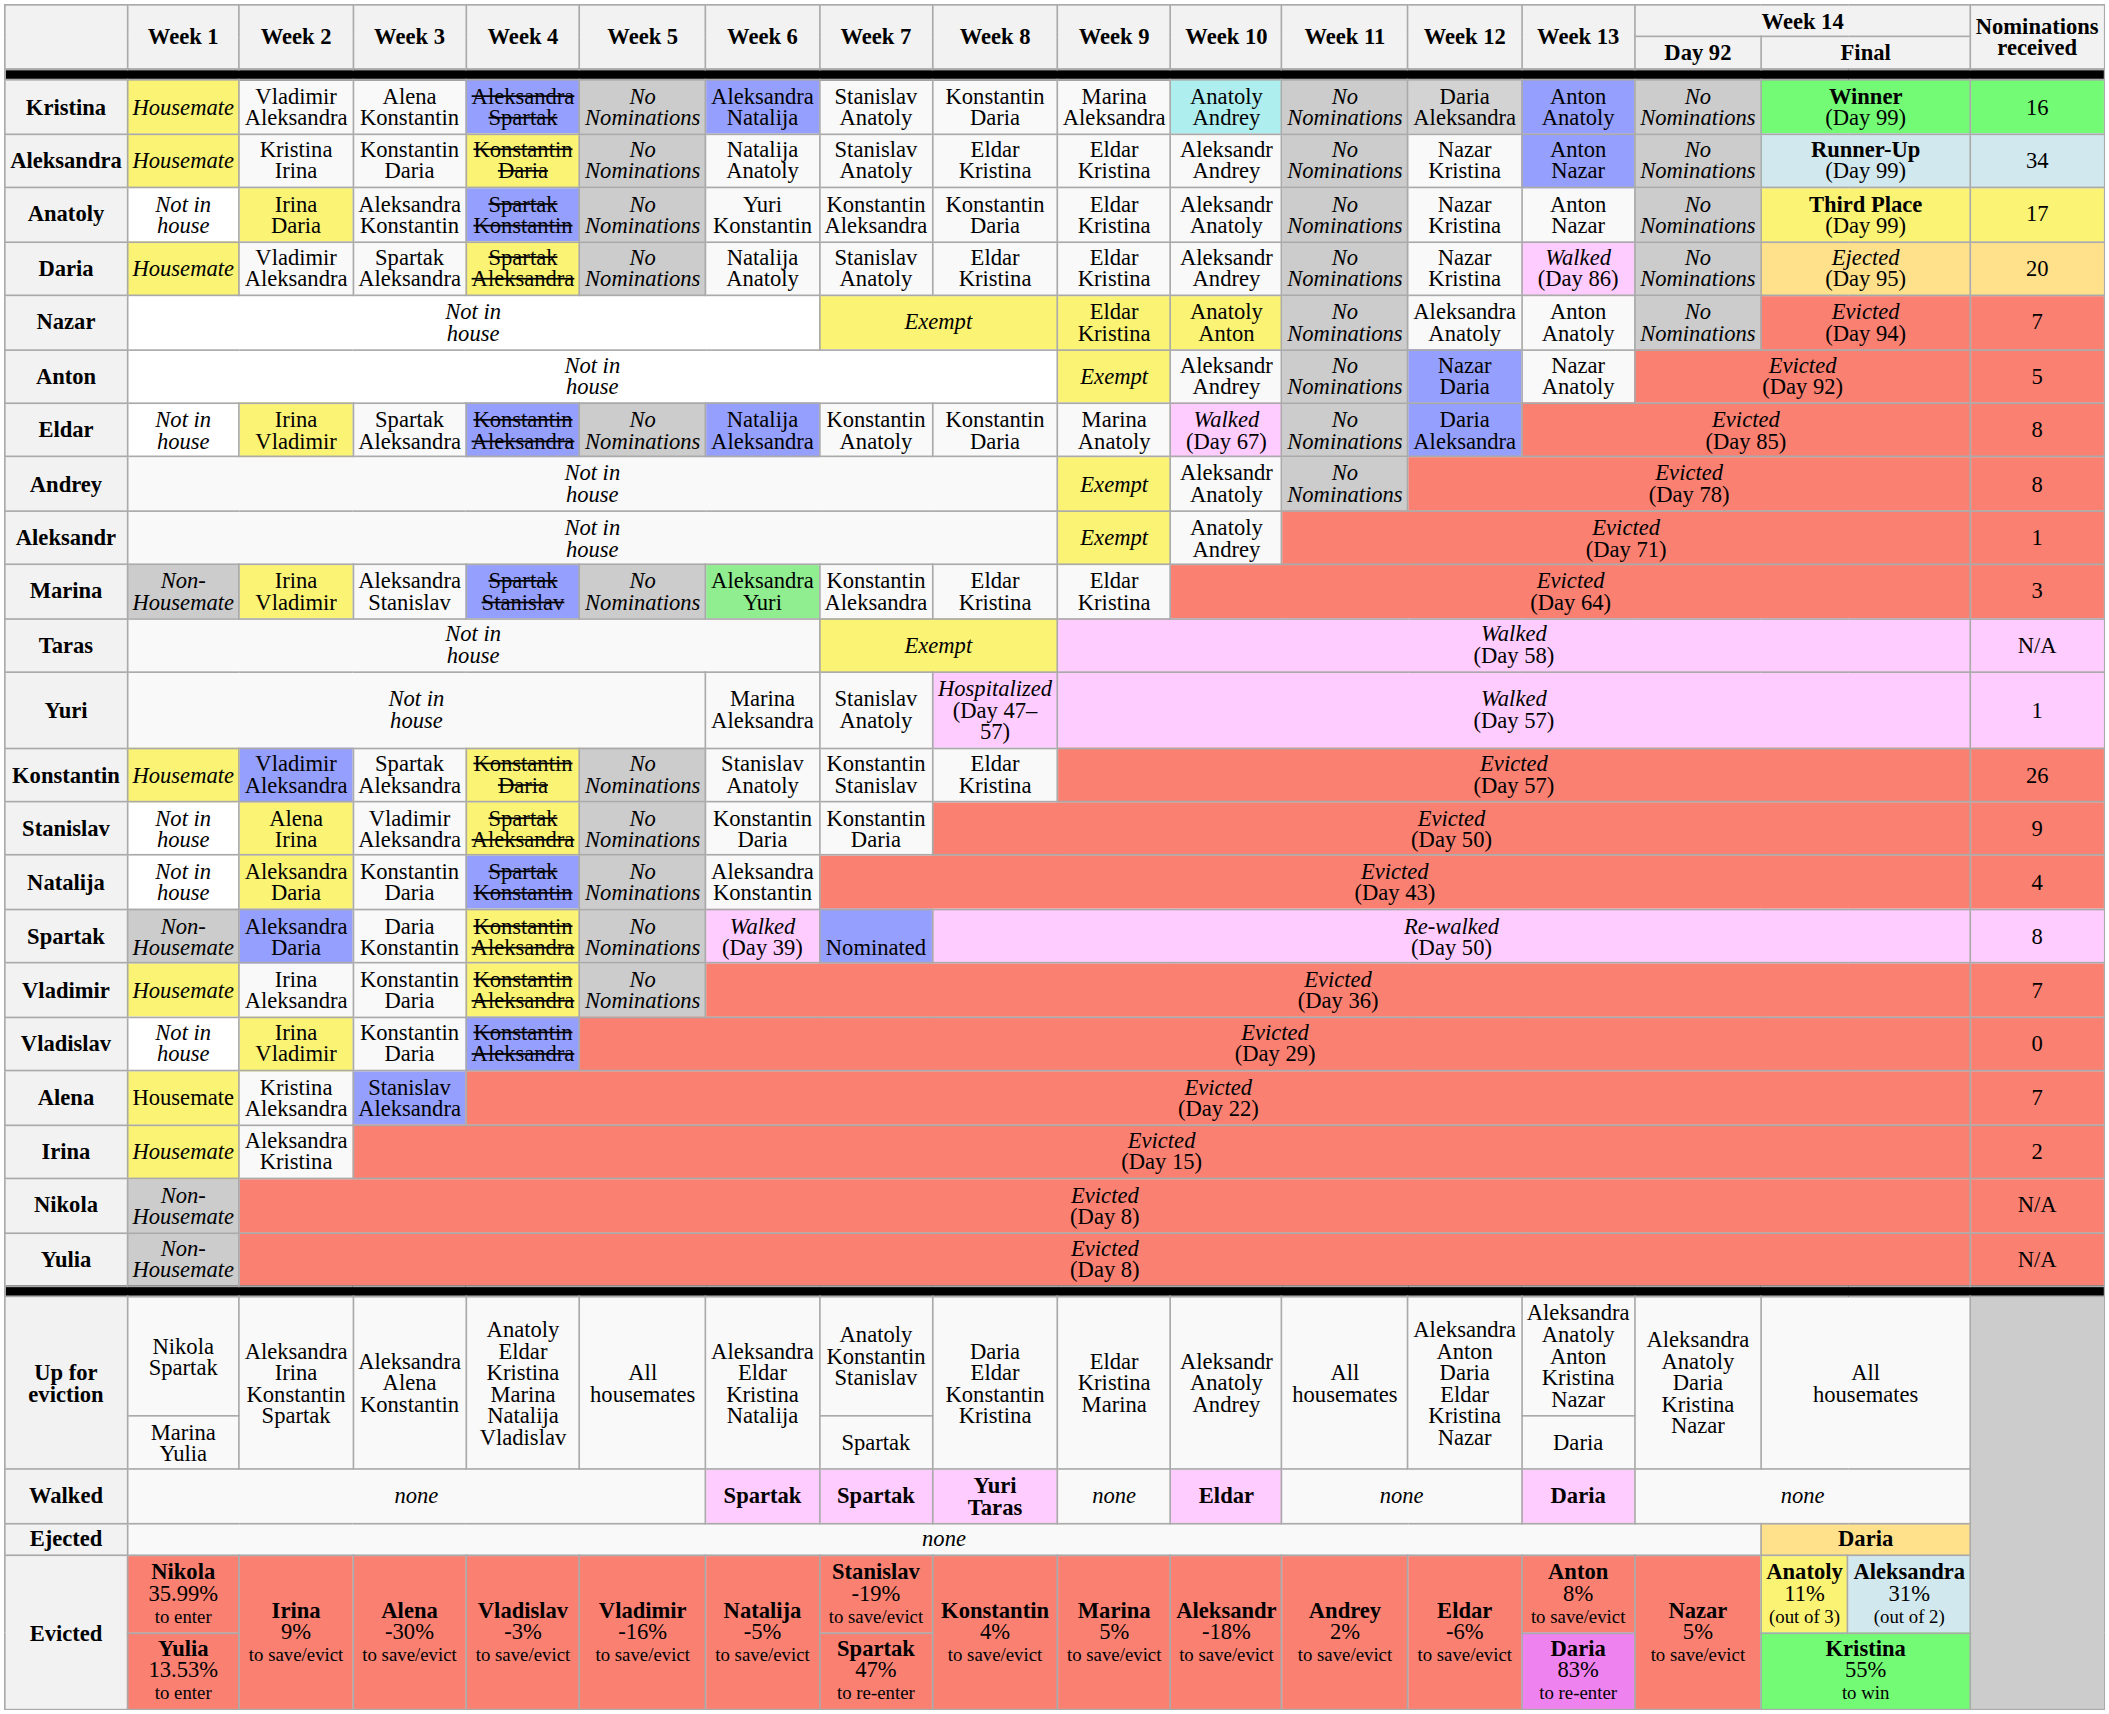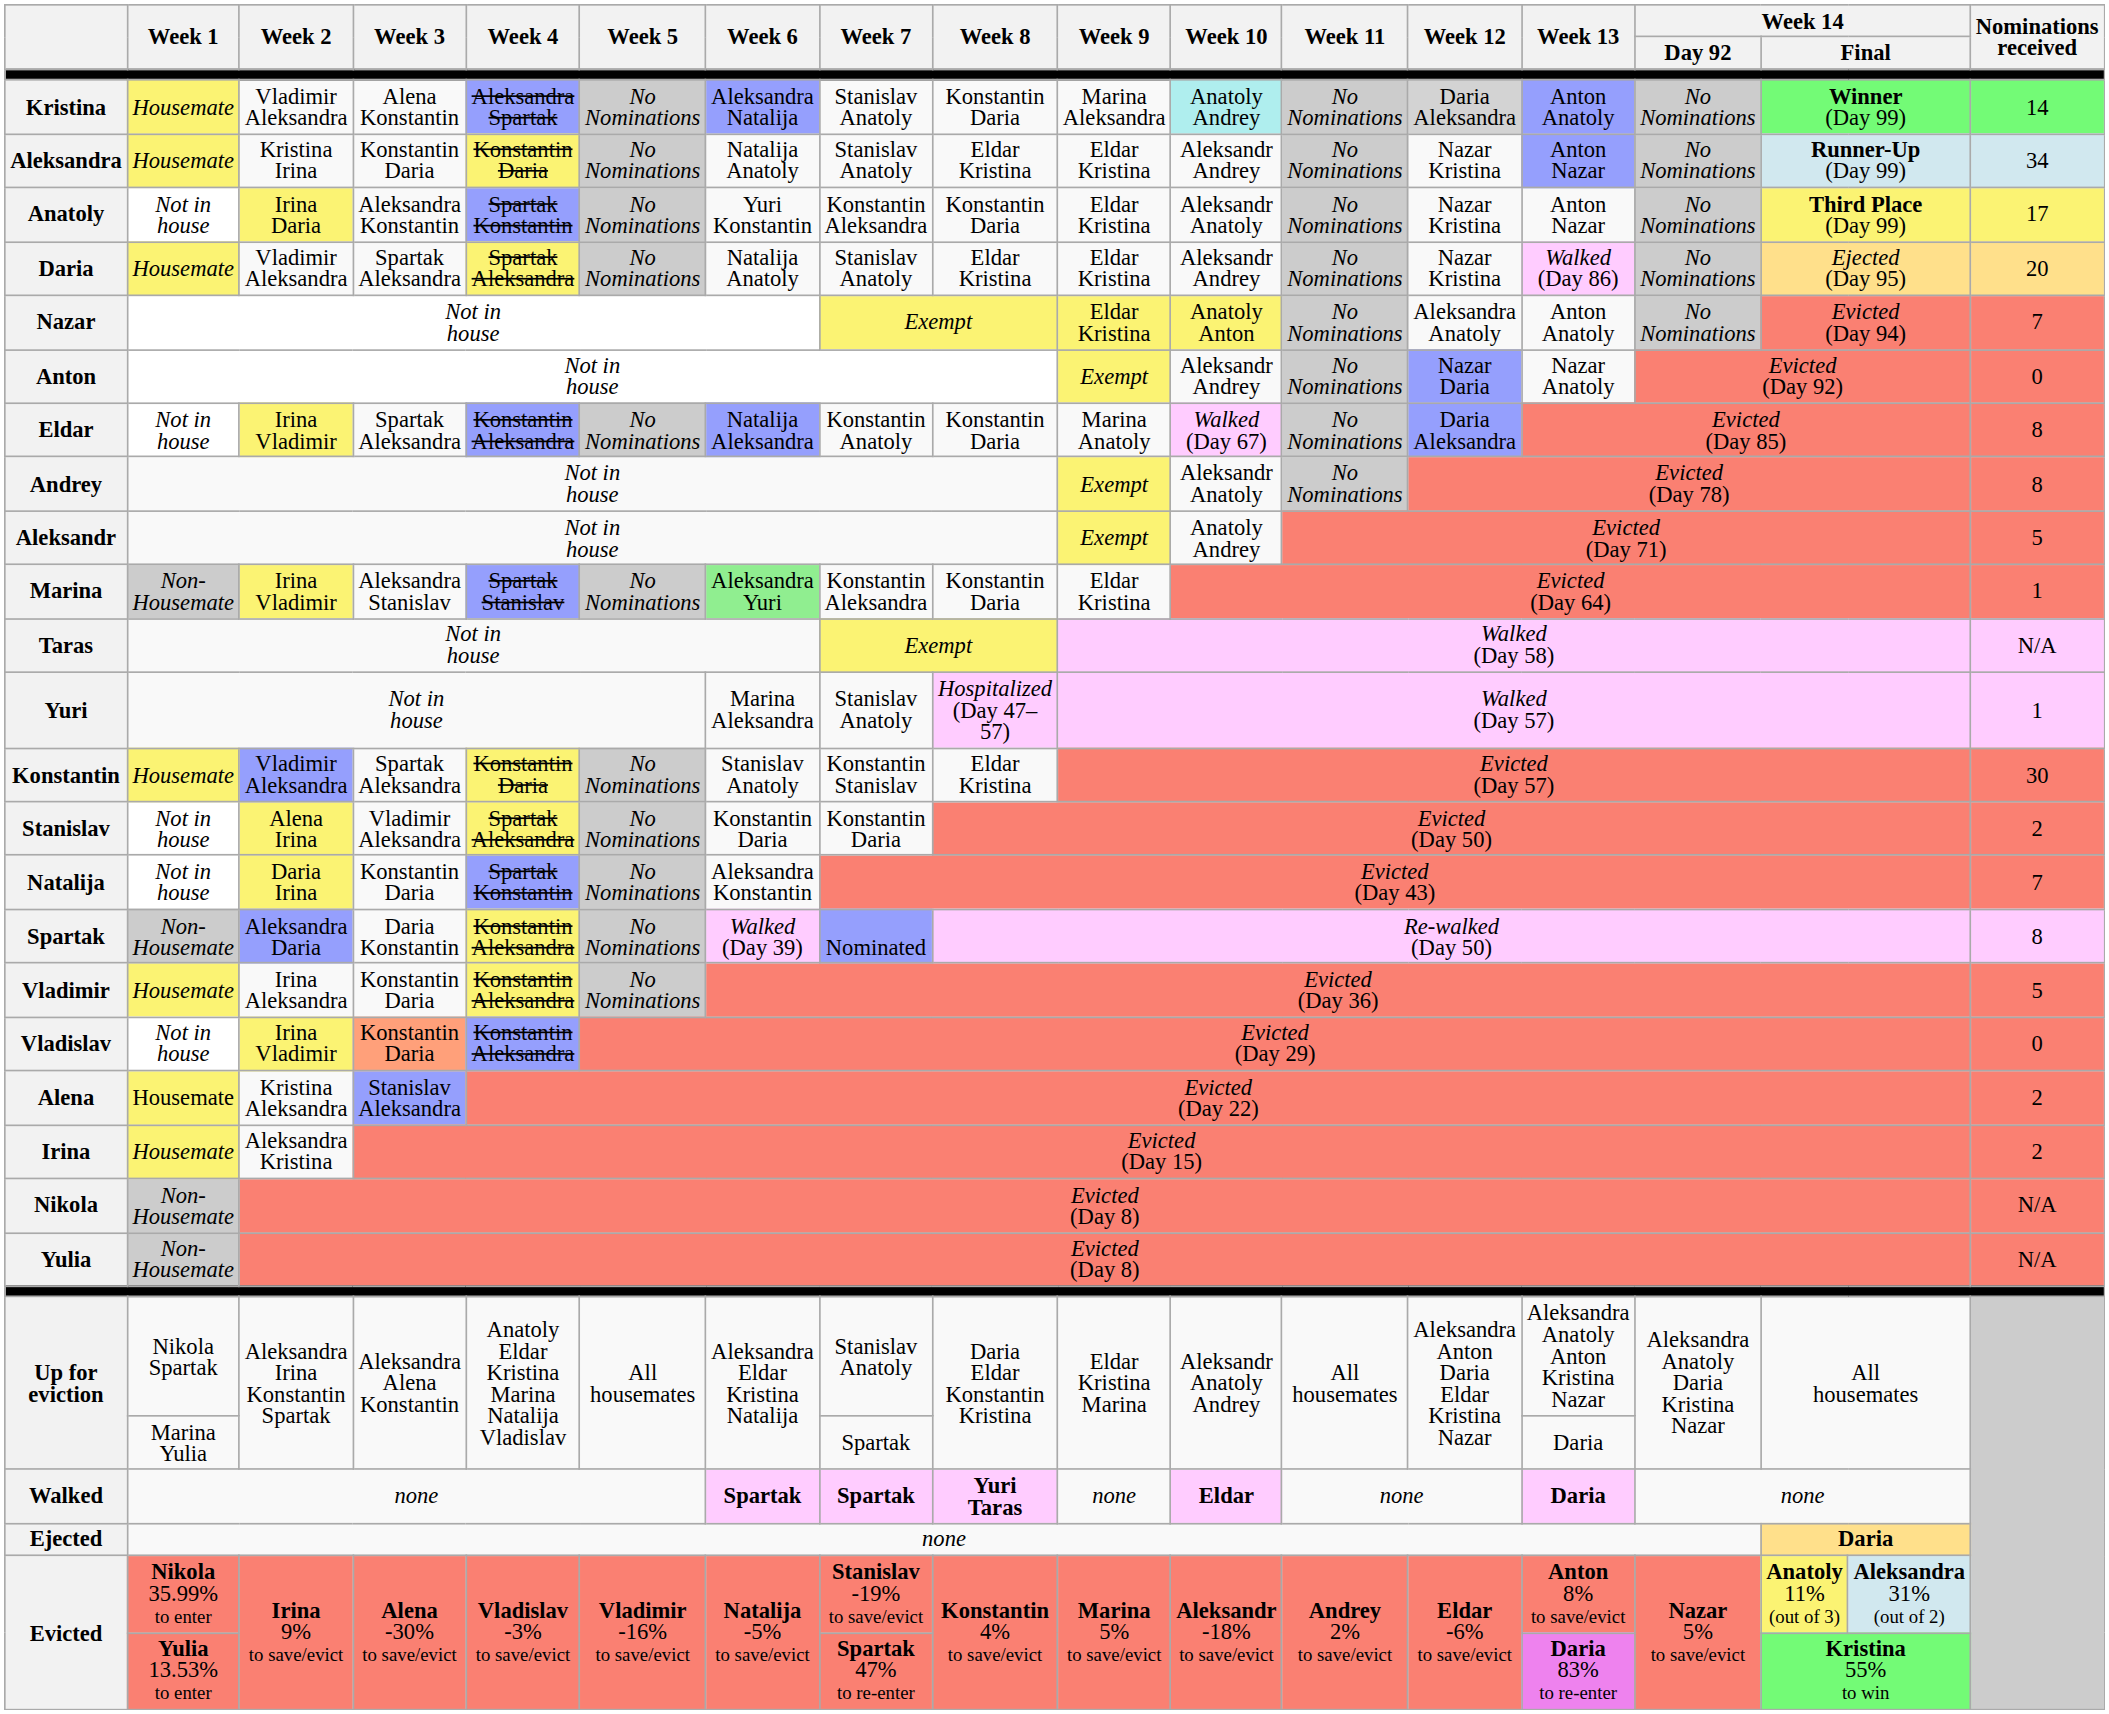Kristina | Nominations received: 16 -> 14
Anton | Nominations received: 5 -> 0
Aleksandr | Nominations received: 1 -> 5
Marina | Week 8: Eldar Kristina -> Konstantin Daria
Marina | Nominations received: 3 -> 1
Konstantin | Nominations received: 26 -> 30
Stanislav | Nominations received: 9 -> 2
Natalija | Week 2: Aleksandra Daria -> Daria Irina
Natalija | Nominations received: 4 -> 7
Vladimir | Nominations received: 7 -> 5
Vladislav | Week 3: no background -> lightsalmon background
Alena | Nominations received: 7 -> 2
Up for eviction / Nikola Spartak | Week 7: Anatoly Konstantin Stanislav -> Stanislav Anatoly
